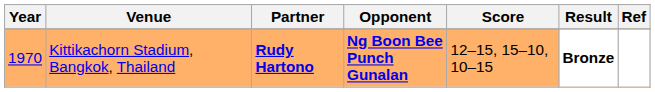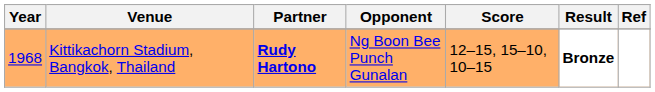Kittikachorn Stadium, Bangkok, Thailand | Year: 1970 -> 1968
Kittikachorn Stadium, Bangkok, Thailand | Opponent: bold -> normal
